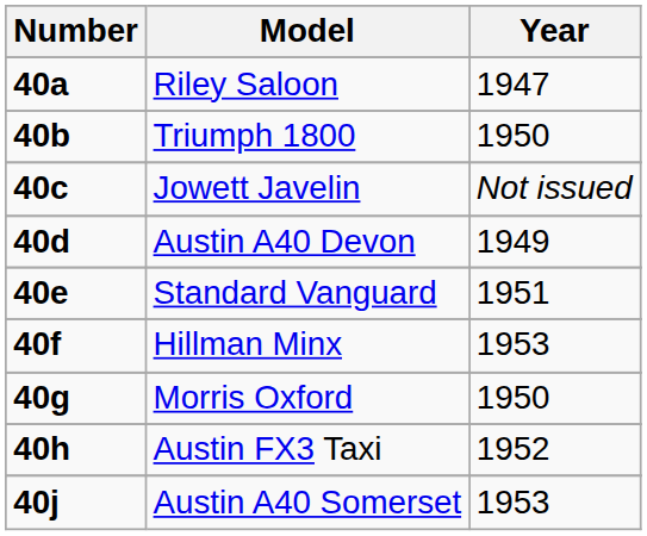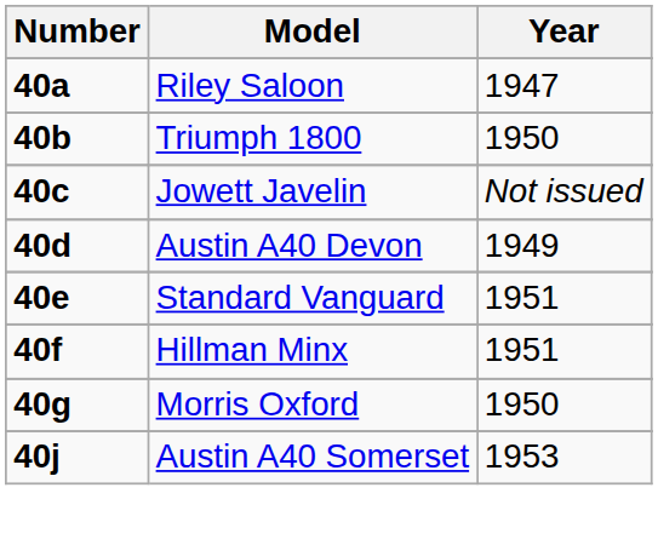Hillman Minx | Year: 1953 -> 1951
- row: 40h | Austin FX3 Taxi | 1952
